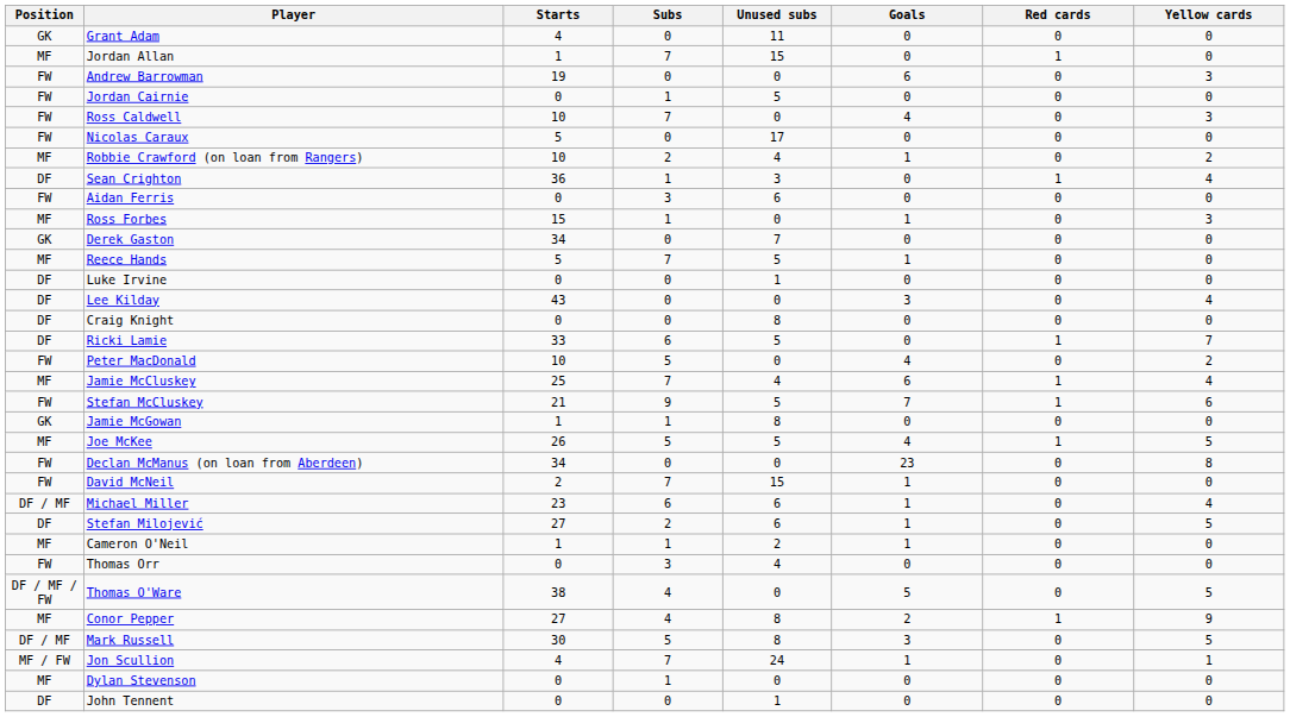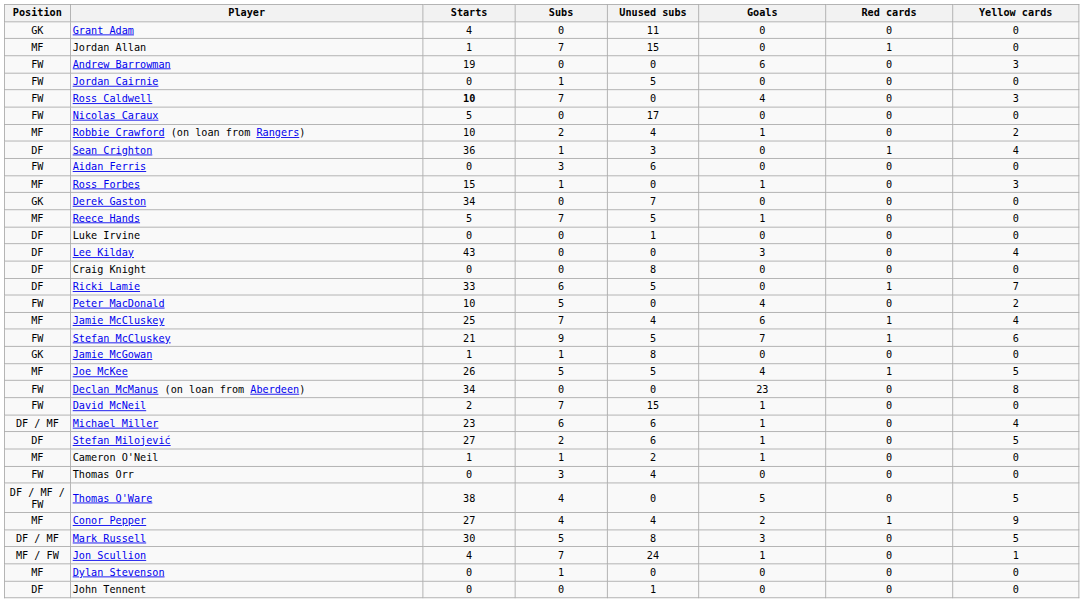Ross Caldwell | Starts: normal -> bold
Conor Pepper | Unused subs: 8 -> 4
